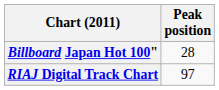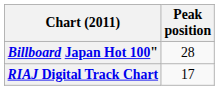RIAJ Digital Track Chart | Peak position: 97 -> 17
